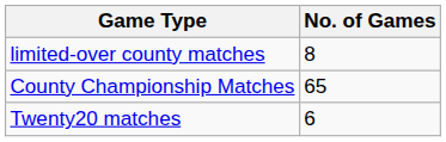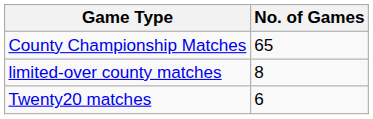rows swapped: County Championship Matches <-> limited-over county matches
